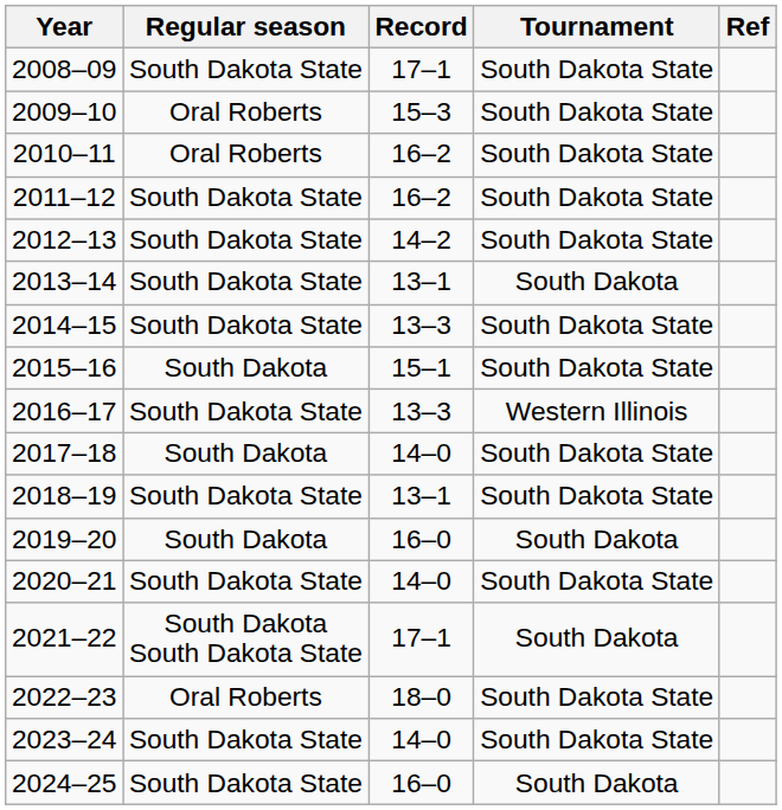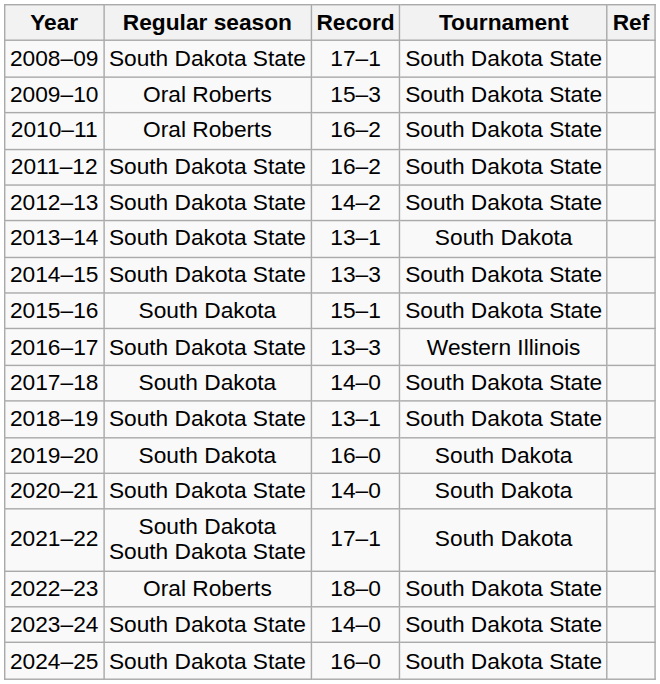2020–21 | Tournament: South Dakota State -> South Dakota
2024–25 | Tournament: South Dakota -> South Dakota State
